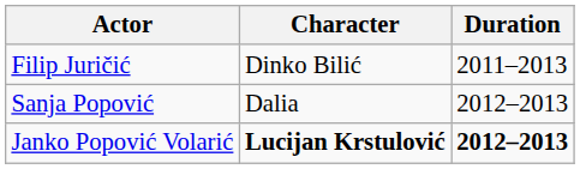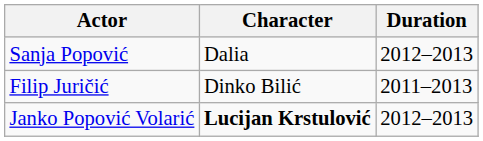rows swapped: Filip Juričić <-> Sanja Popović
Janko Popović Volarić | Duration: bold -> normal
